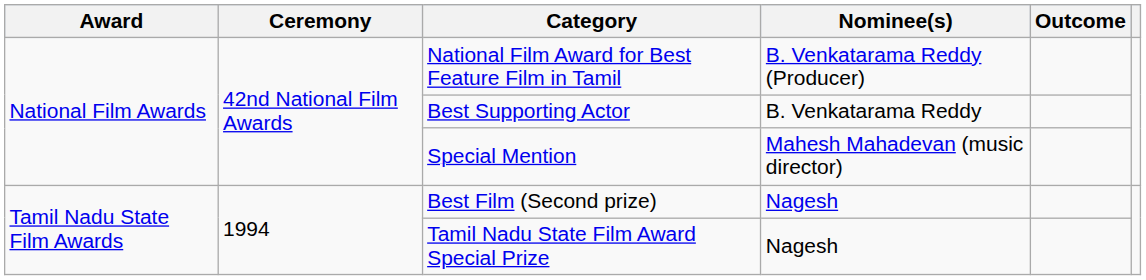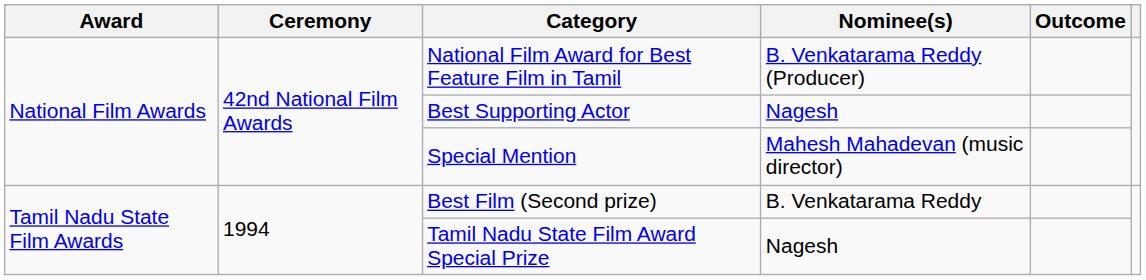Best Supporting Actor | Nominee(s): B. Venkatarama Reddy -> Nagesh
Best Film (Second prize) | Nominee(s): Nagesh -> B. Venkatarama Reddy
